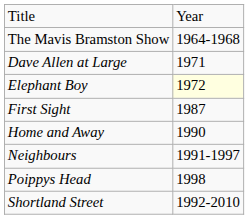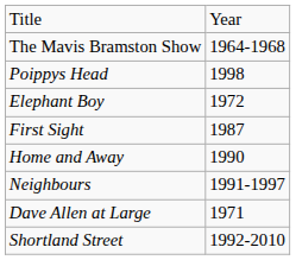rows swapped: Dave Allen at Large <-> Poippys Head
Elephant Boy | column 2: lightyellow background -> no background
